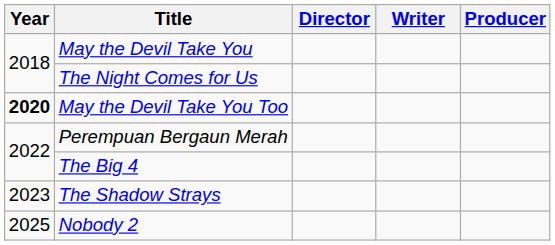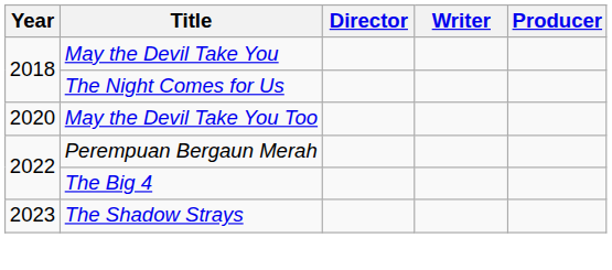May the Devil Take You Too | Year: bold -> normal
- row: 2025 | Nobody 2
